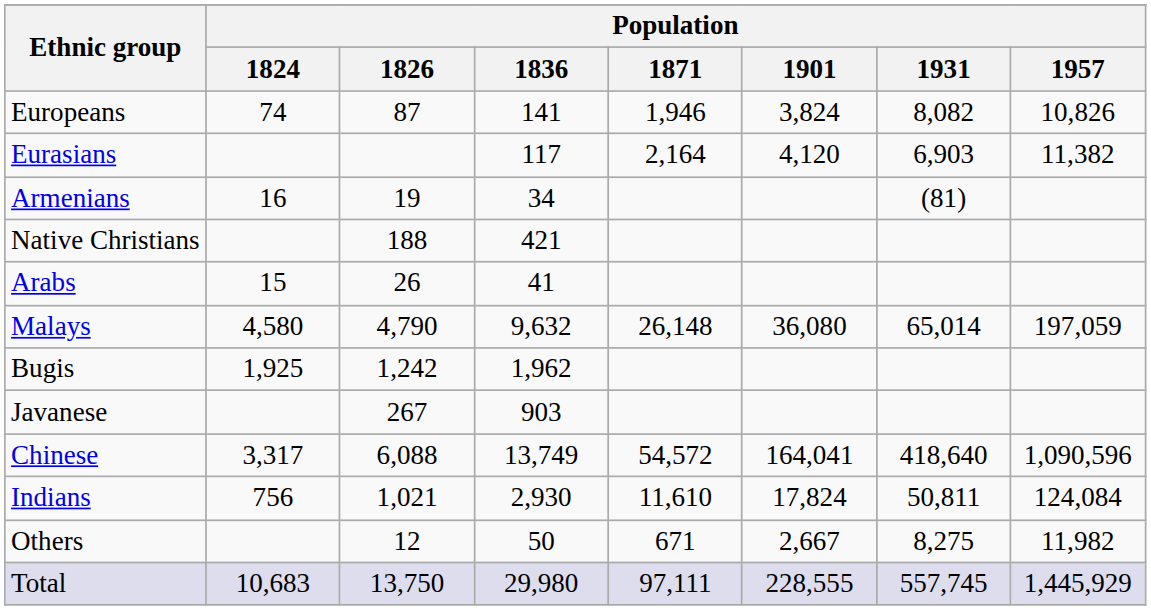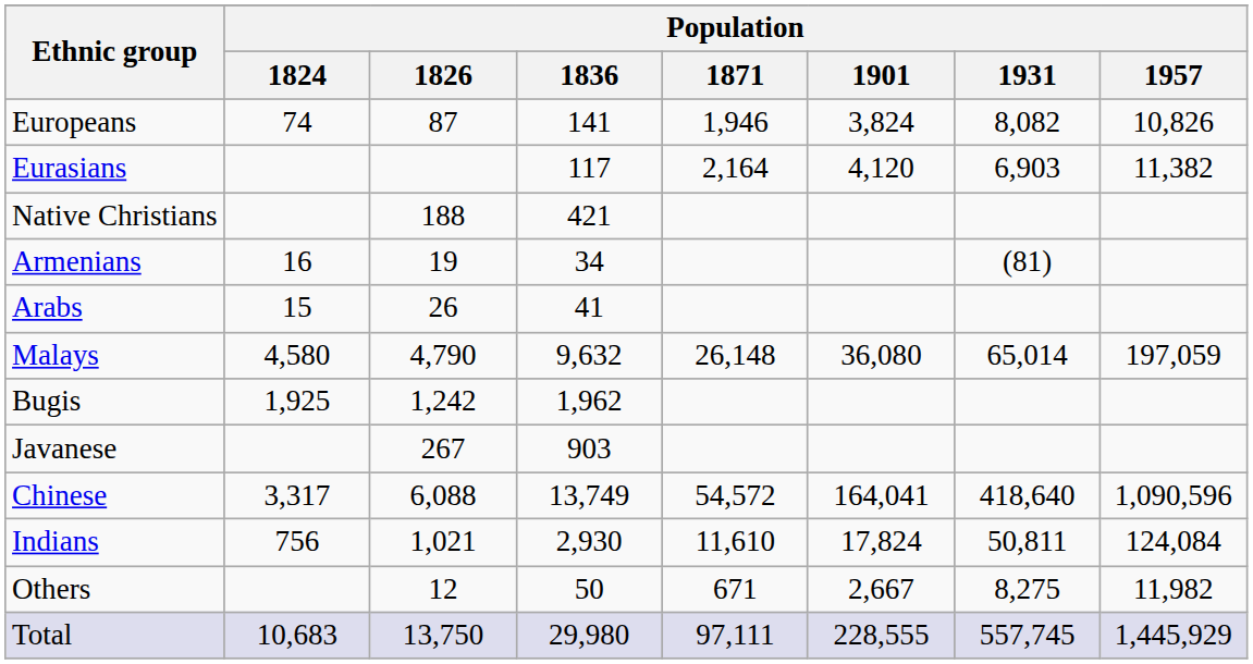rows swapped: Native Christians <-> Armenians
